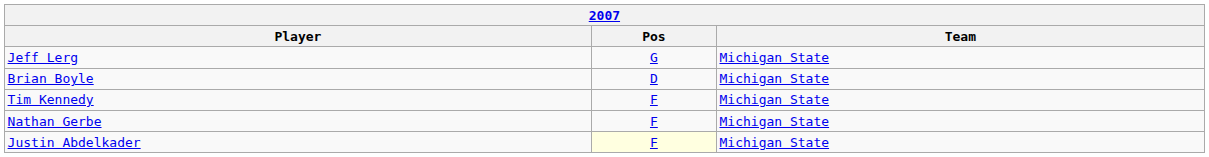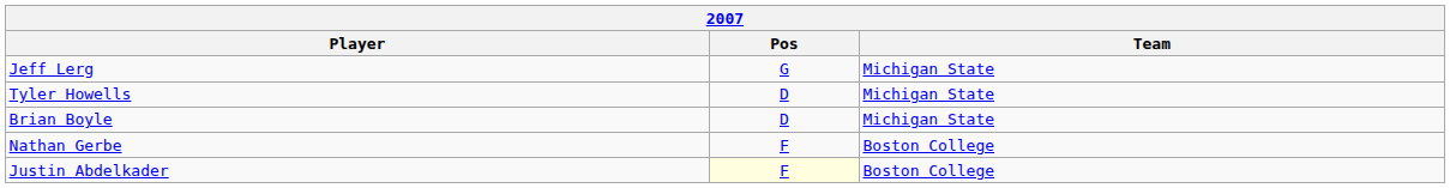+ row: Tyler Howells | D | Michigan State
- row: Tim Kennedy | F | Michigan State
Nathan Gerbe | Team: Michigan State -> Boston College
Justin Abdelkader | Team: Michigan State -> Boston College
